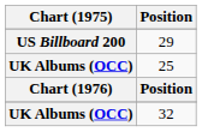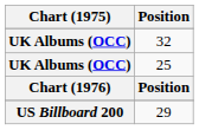rows swapped: 32 <-> 29
